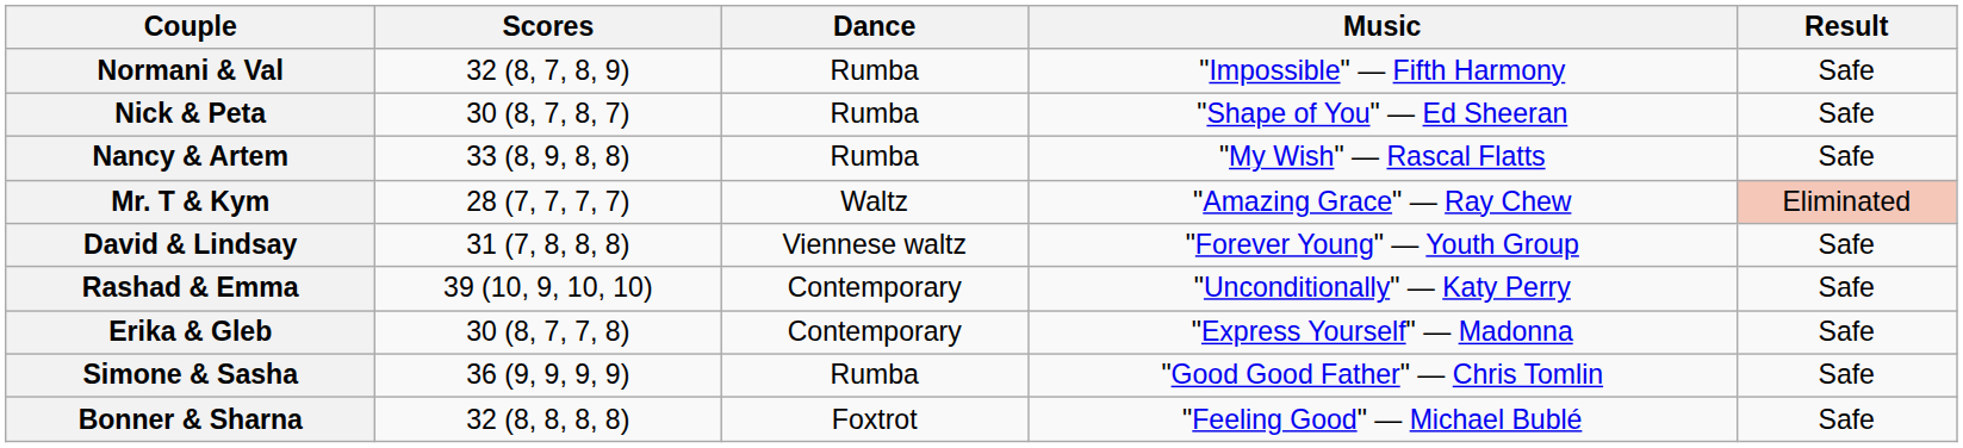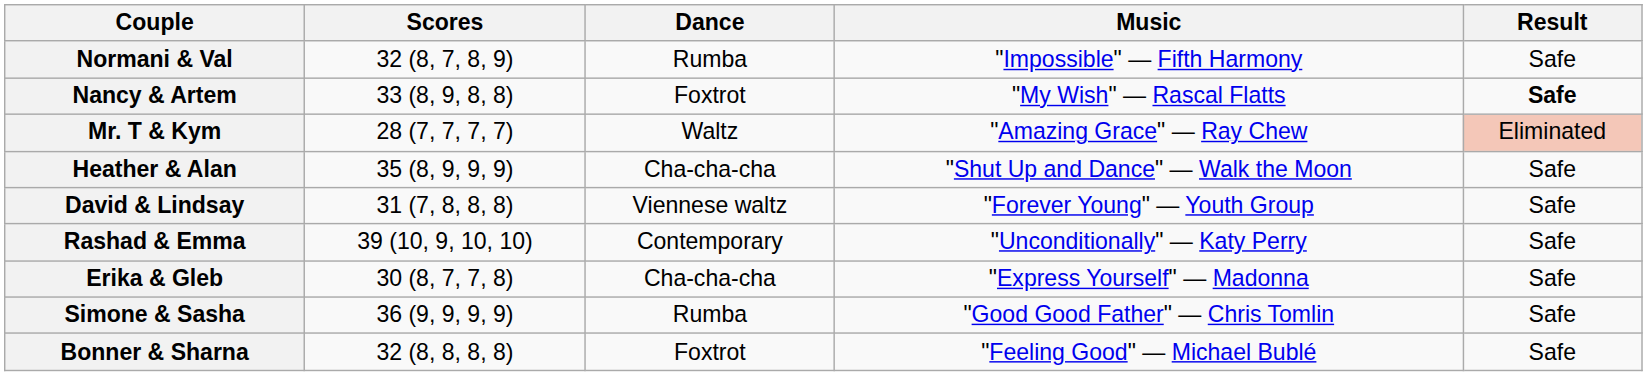- row: Nick & Peta | 30 (8, 7, 8, 7) | Rumba | "Shape of You" — Ed Sheeran | Safe
Nancy & Artem | Dance: Rumba -> Foxtrot
Nancy & Artem | Result: normal -> bold
+ row: Heather & Alan | 35 (8, 9, 9, 9) | Cha-cha-cha | "Shut Up and Dance" — Walk the Moon | Safe
Erika & Gleb | Dance: Contemporary -> Cha-cha-cha
